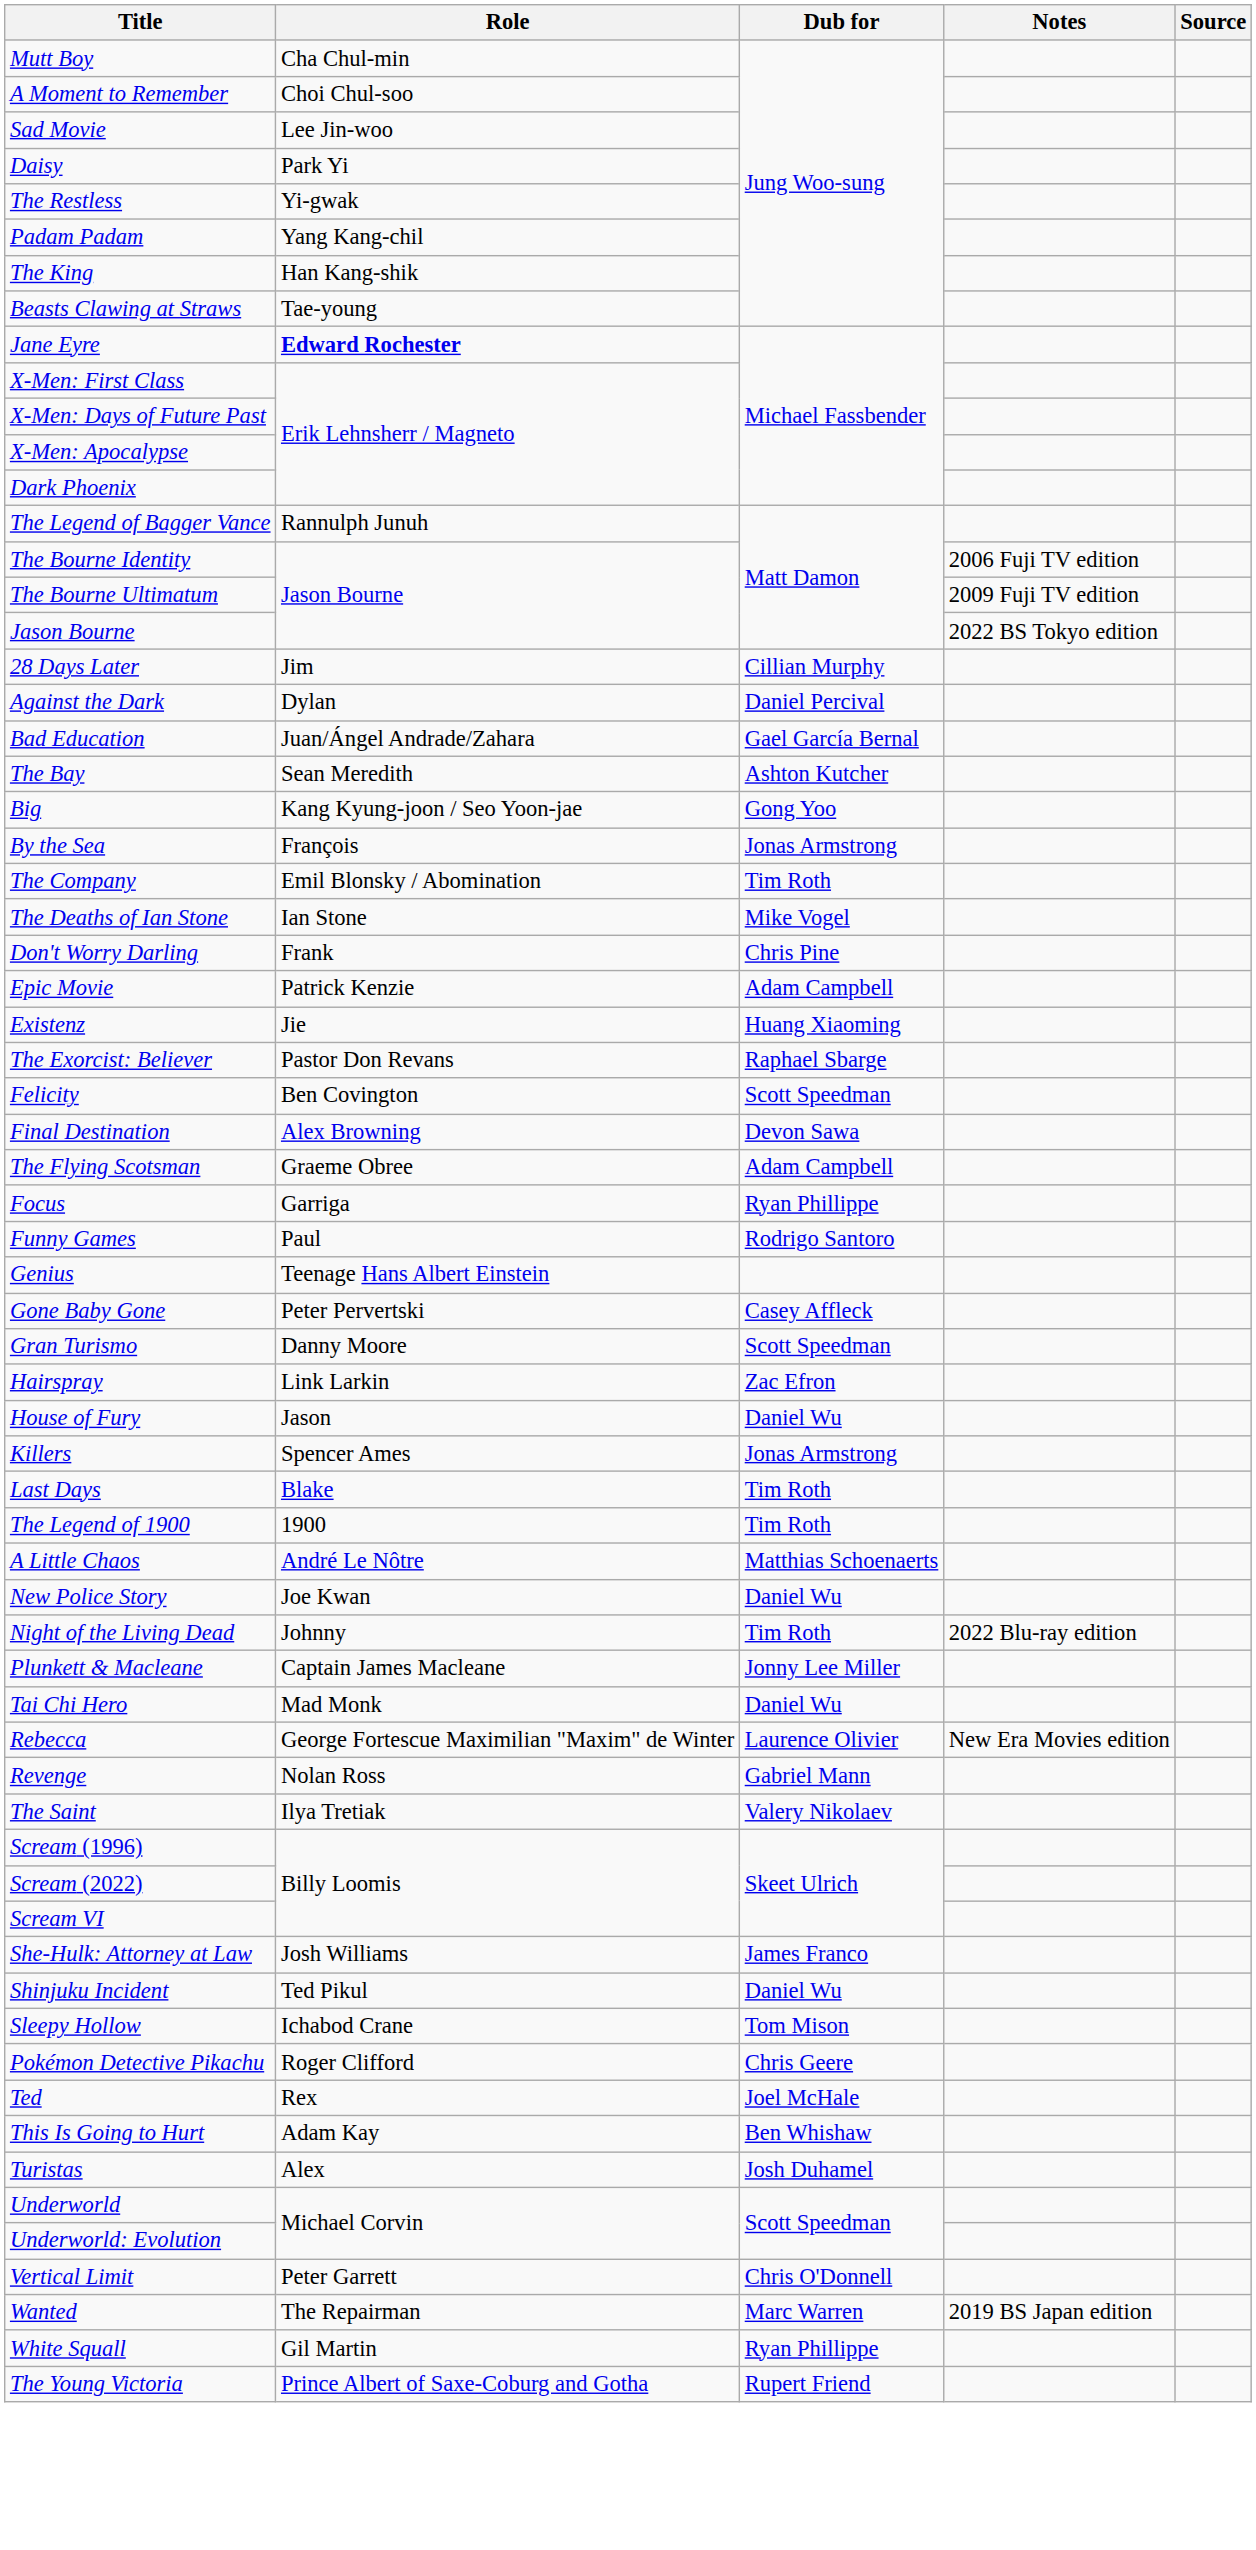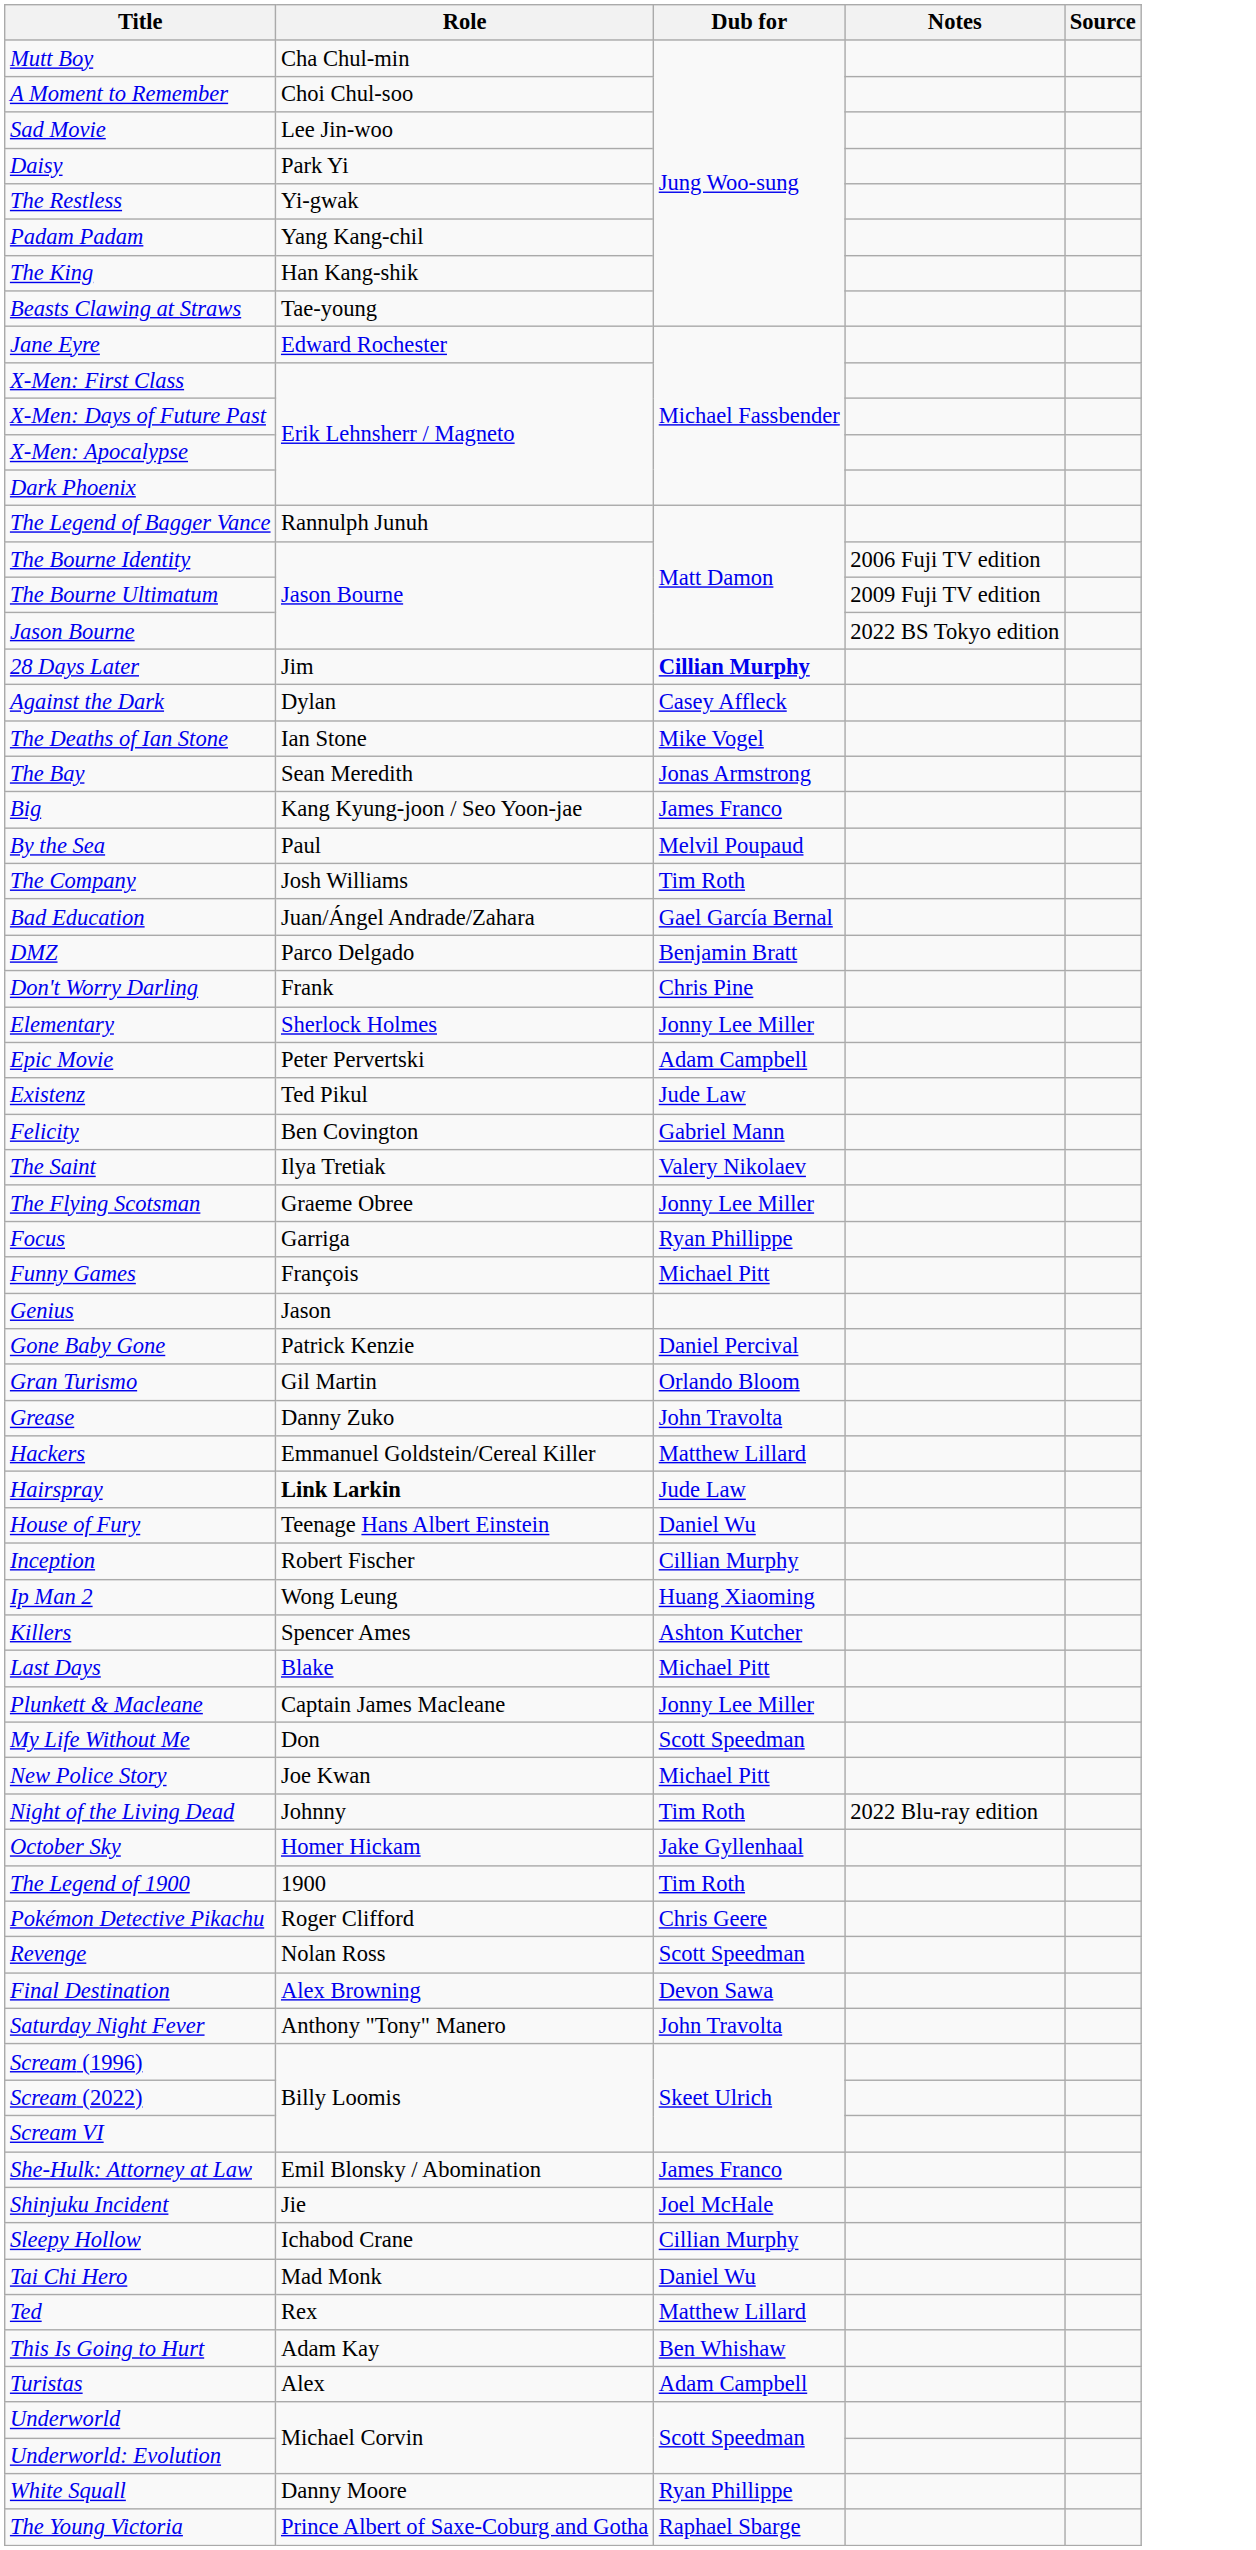Jane Eyre | Role: bold -> normal
28 Days Later | Dub for: normal -> bold
Against the Dark | Dub for: Daniel Percival -> Casey Affleck
rows swapped: Bad Education <-> The Deaths of Ian Stone
The Bay | Dub for: Ashton Kutcher -> Jonas Armstrong
Big | Dub for: Gong Yoo -> James Franco
By the Sea | Role: François -> Paul
By the Sea | Dub for: Jonas Armstrong -> Melvil Poupaud
The Company | Role: Emil Blonsky / Abomination -> Josh Williams
+ row: DMZ | Parco Delgado | Benjamin Bratt
+ row: Elementary | Sherlock Holmes | Jonny Lee Miller
Epic Movie | Role: Patrick Kenzie -> Peter Pervertski
Existenz | Role: Jie -> Ted Pikul
Existenz | Dub for: Huang Xiaoming -> Jude Law
- row: The Exorcist: Believer | Pastor Don Revans | Raphael Sbarge
Felicity | Dub for: Scott Speedman -> Gabriel Mann
rows swapped: Final Destination <-> The Saint
The Flying Scotsman | Dub for: Adam Campbell -> Jonny Lee Miller
Funny Games | Role: Paul -> François
Funny Games | Dub for: Rodrigo Santoro -> Michael Pitt
Genius | Role: Teenage Hans Albert Einstein -> Jason
Gone Baby Gone | Role: Peter Pervertski -> Patrick Kenzie
Gone Baby Gone | Dub for: Casey Affleck -> Daniel Percival
Gran Turismo | Role: Danny Moore -> Gil Martin
Gran Turismo | Dub for: Scott Speedman -> Orlando Bloom
+ row: Grease | Danny Zuko | John Travolta
+ row: Hackers | Emmanuel Goldstein/Cereal Killer | Matthew Lillard
Hairspray | Role: normal -> bold
Hairspray | Dub for: Zac Efron -> Jude Law
House of Fury | Role: Jason -> Teenage Hans Albert Einstein
+ row: Inception | Robert Fischer | Cillian Murphy
+ row: Ip Man 2 | Wong Leung | Huang Xiaoming
Killers | Dub for: Jonas Armstrong -> Ashton Kutcher
Last Days | Dub for: Tim Roth -> Michael Pitt
rows swapped: The Legend of 1900 <-> Plunkett & Macleane
- row: A Little Chaos | André Le Nôtre | Matthias Schoenaerts
+ row: My Life Without Me | Don | Scott Speedman
New Police Story | Dub for: Daniel Wu -> Michael Pitt
+ row: October Sky | Homer Hickam | Jake Gyllenhaal
rows swapped: Pokémon Detective Pikachu <-> Tai Chi Hero
- row: Rebecca | George Fortescue Maximilian "Maxim" de Winter | Laurence Olivier | New Era Movies edition
Revenge | Dub for: Gabriel Mann -> Scott Speedman
+ row: Saturday Night Fever | Anthony "Tony" Manero | John Travolta
She-Hulk: Attorney at Law | Role: Josh Williams -> Emil Blonsky / Abomination
Shinjuku Incident | Role: Ted Pikul -> Jie
Shinjuku Incident | Dub for: Daniel Wu -> Joel McHale
Sleepy Hollow | Dub for: Tom Mison -> Cillian Murphy
Ted | Dub for: Joel McHale -> Matthew Lillard
Turistas | Dub for: Josh Duhamel -> Adam Campbell
- row: Vertical Limit | Peter Garrett | Chris O'Donnell
- row: Wanted | The Repairman | Marc Warren | 2019 BS Japan edition
White Squall | Role: Gil Martin -> Danny Moore
The Young Victoria | Dub for: Rupert Friend -> Raphael Sbarge
